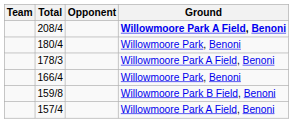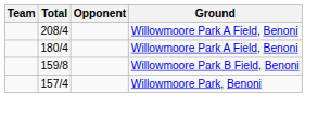208/4 | Ground: bold -> normal
180/4 | Ground: Willowmoore Park, Benoni -> Willowmoore Park A Field, Benoni
- row: 178/3 | Willowmoore Park A Field, Benoni
- row: 166/4 | Willowmoore Park, Benoni
157/4 | Ground: Willowmoore Park A Field, Benoni -> Willowmoore Park, Benoni
